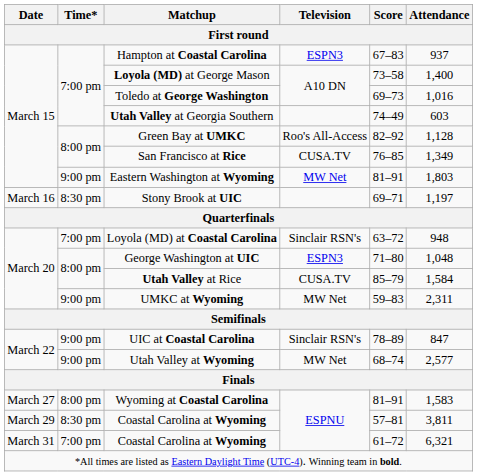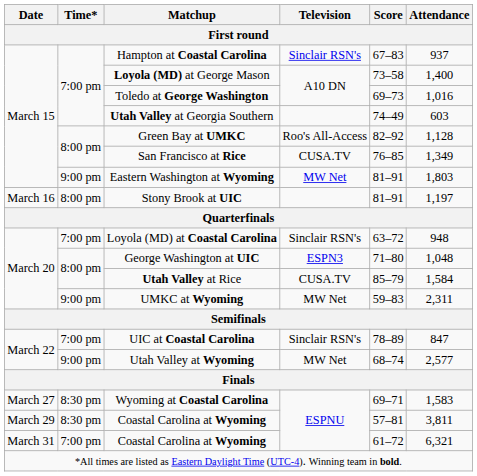Hampton at Coastal Carolina | Television: ESPN3 -> Sinclair RSN's
Stony Brook at UIC | Time*: 8:30 pm -> 8:00 pm
Stony Brook at UIC | Score: 69–71 -> 81–91
UIC at Coastal Carolina | Time*: 9:00 pm -> 7:00 pm
Wyoming at Coastal Carolina | Time*: 8:00 pm -> 8:30 pm
Wyoming at Coastal Carolina | Score: 81–91 -> 69–71
